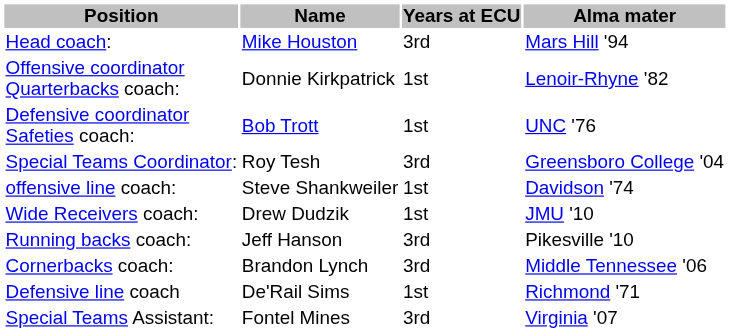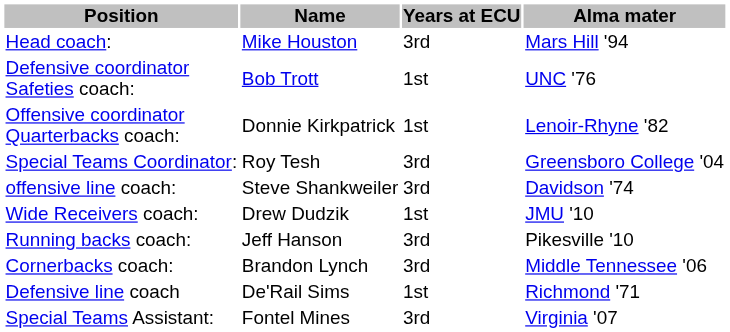rows swapped: Defensive coordinator Safeties coach: <-> Offensive coordinator Quarterbacks coach:
offensive line coach: | Years at ECU: 1st -> 3rd
